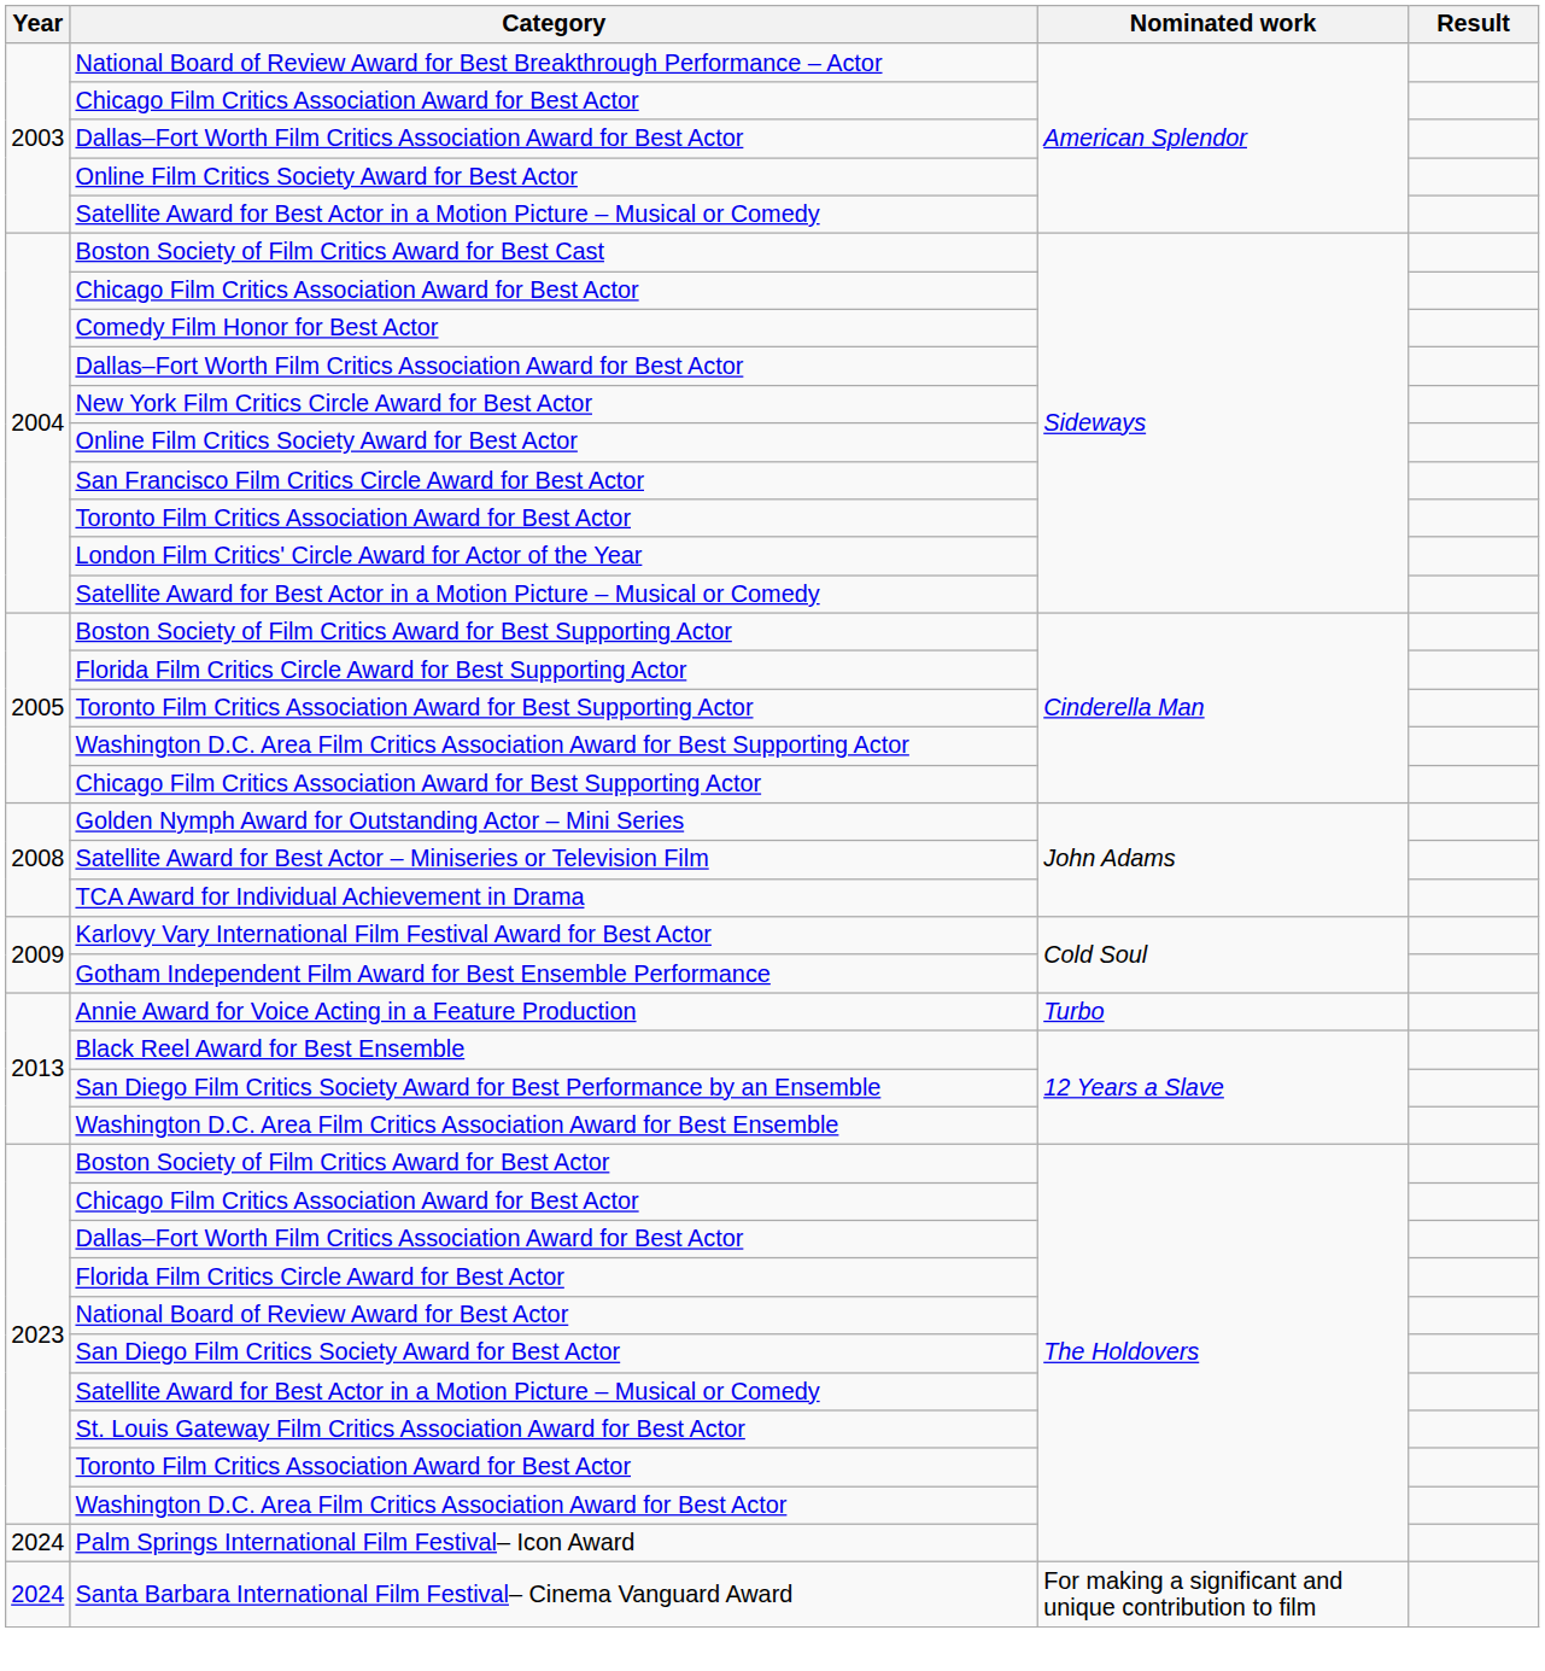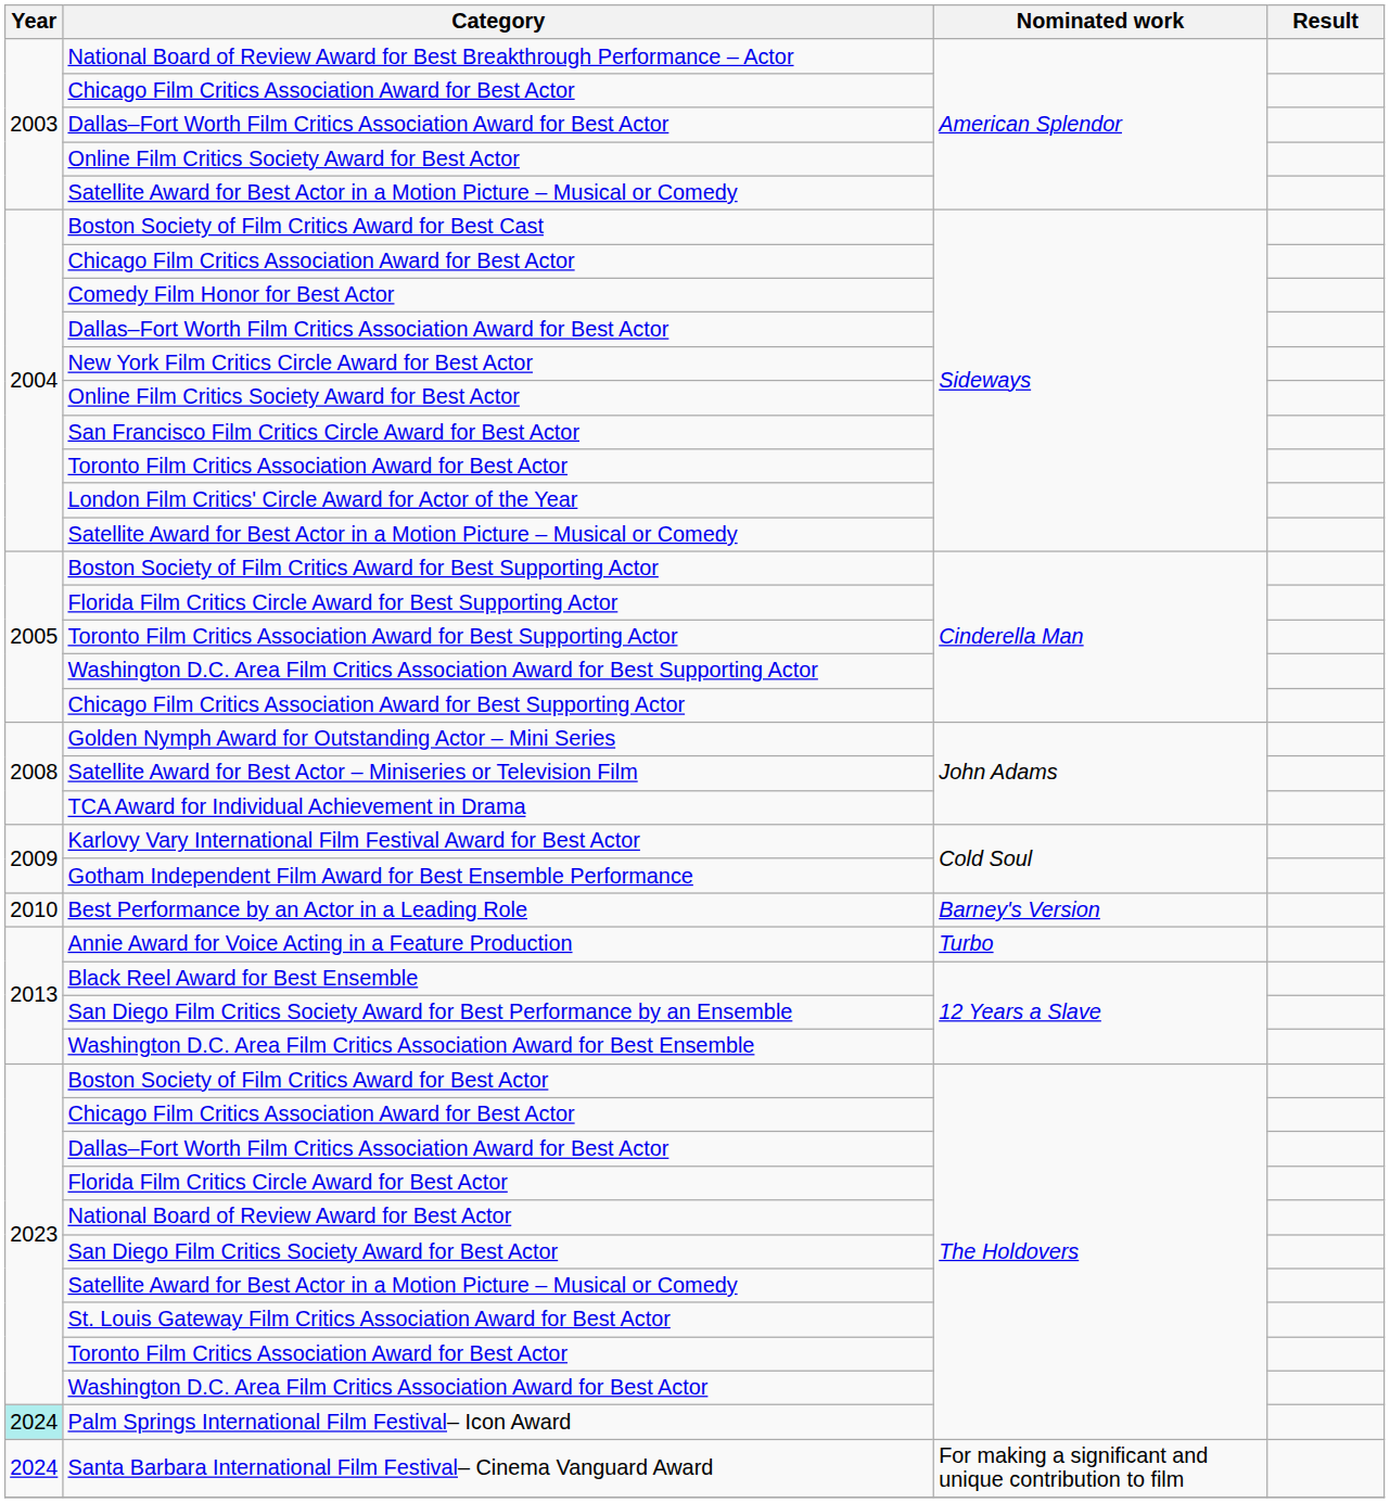+ row: 2010 | Best Performance by an Actor in a Leading Role | Barney's Version
Palm Springs International Film Festival– Icon Award | Year: no background -> paleturquoise background
